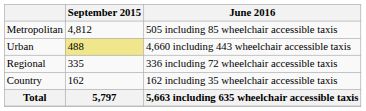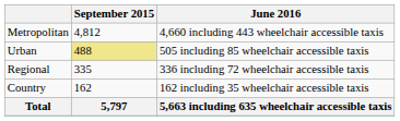Metropolitan | June 2016: 505 including 85 wheelchair accessible taxis -> 4,660 including 443 wheelchair accessible taxis
Urban | June 2016: 4,660 including 443 wheelchair accessible taxis -> 505 including 85 wheelchair accessible taxis
